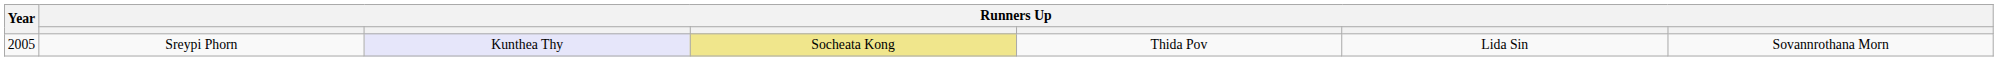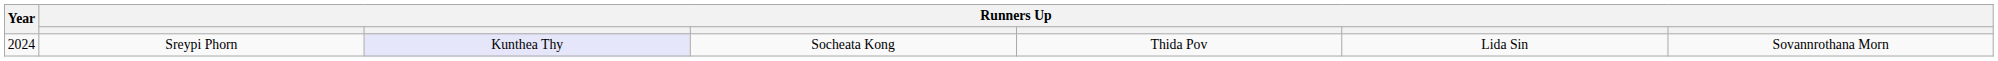Sreypi Phorn | Year: 2005 -> 2024
Sreypi Phorn | column 4: khaki background -> no background
